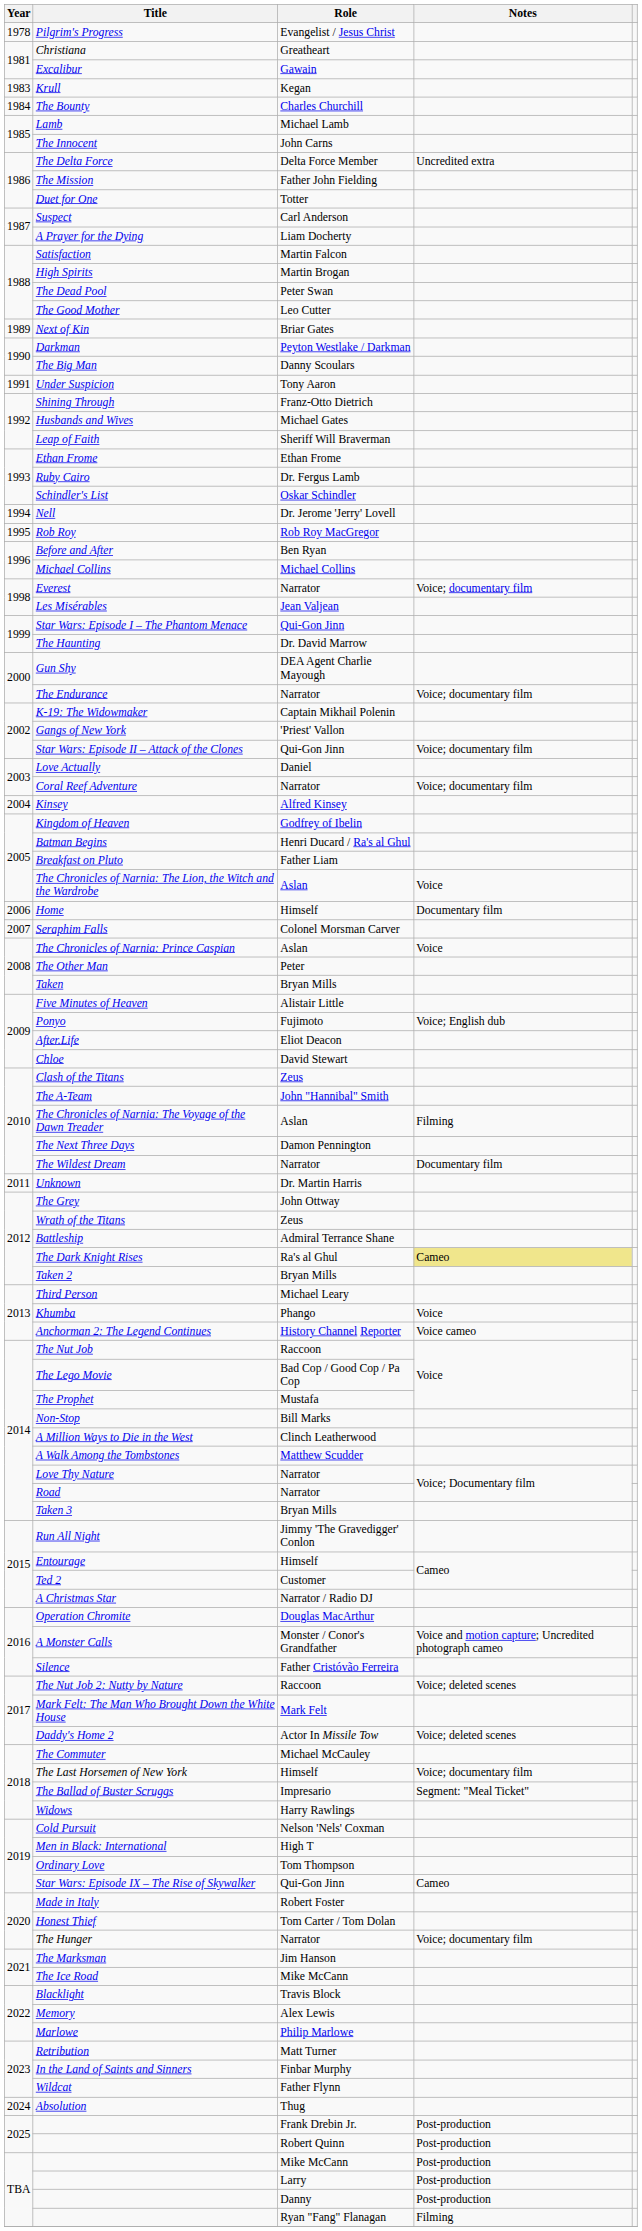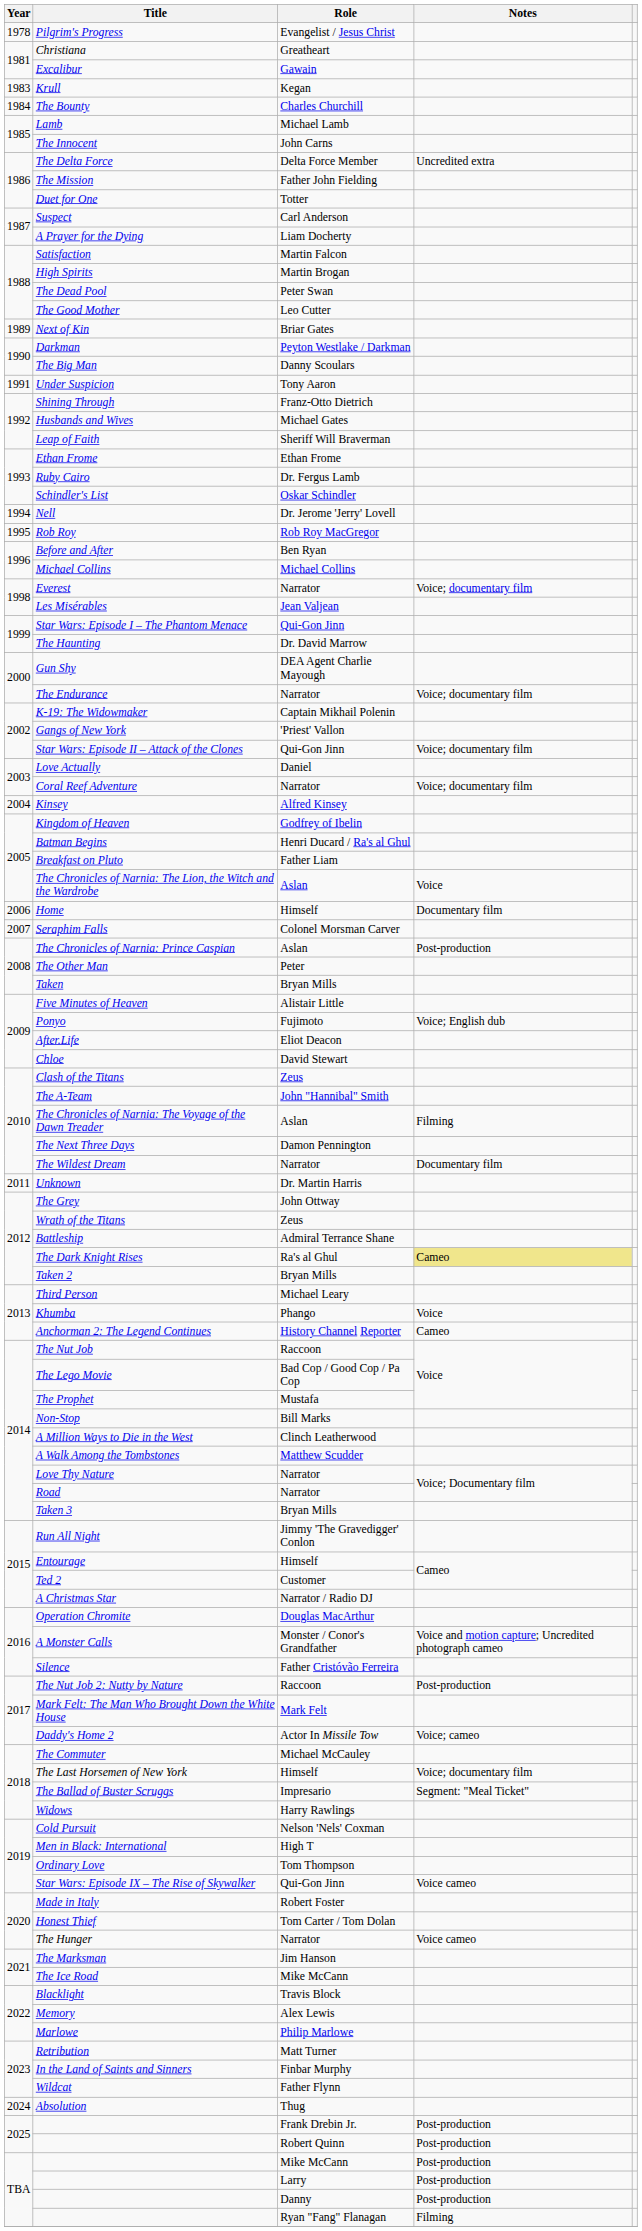The Chronicles of Narnia: Prince Caspian | Notes: Voice -> Post-production
Anchorman 2: The Legend Continues | Notes: Voice cameo -> Cameo
The Nut Job 2: Nutty by Nature | Notes: Voice; deleted scenes -> Post-production
Daddy's Home 2 | Notes: Voice; deleted scenes -> Voice; cameo
Star Wars: Episode IX – The Rise of Skywalker | Notes: Cameo -> Voice cameo
The Hunger | Notes: Voice; documentary film -> Voice cameo
